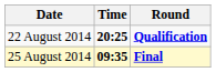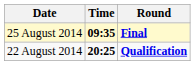rows swapped: 22 August 2014 <-> 25 August 2014
